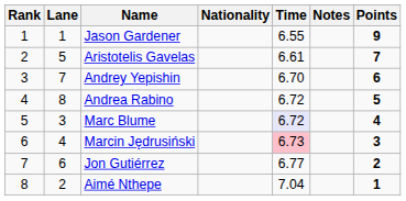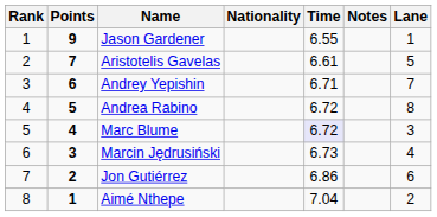columns swapped: Lane <-> Points
Andrey Yepishin | Time: 6.70 -> 6.71
Marcin Jędrusiński | Time: pink background -> no background
Jon Gutiérrez | Time: 6.77 -> 6.86
